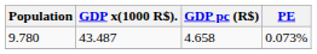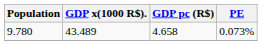9.780 | GDP x(1000 R$).: 43.487 -> 43.489
